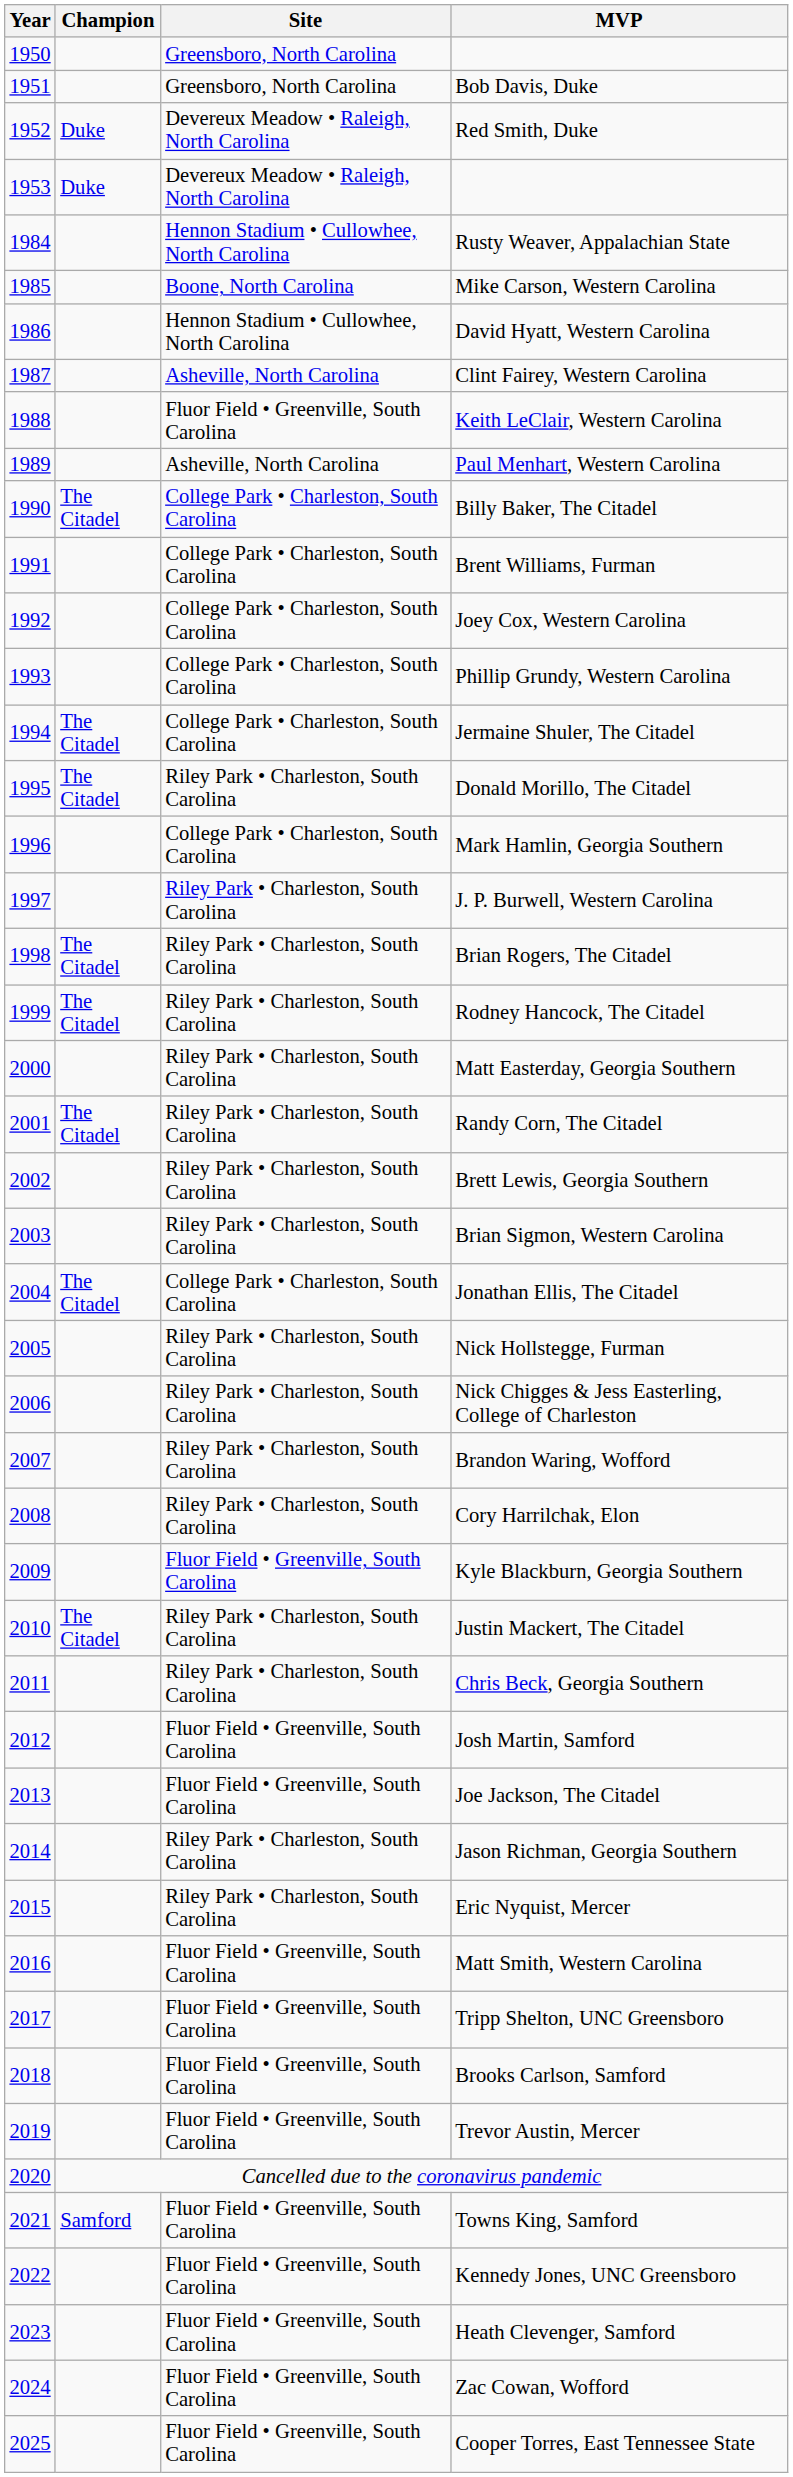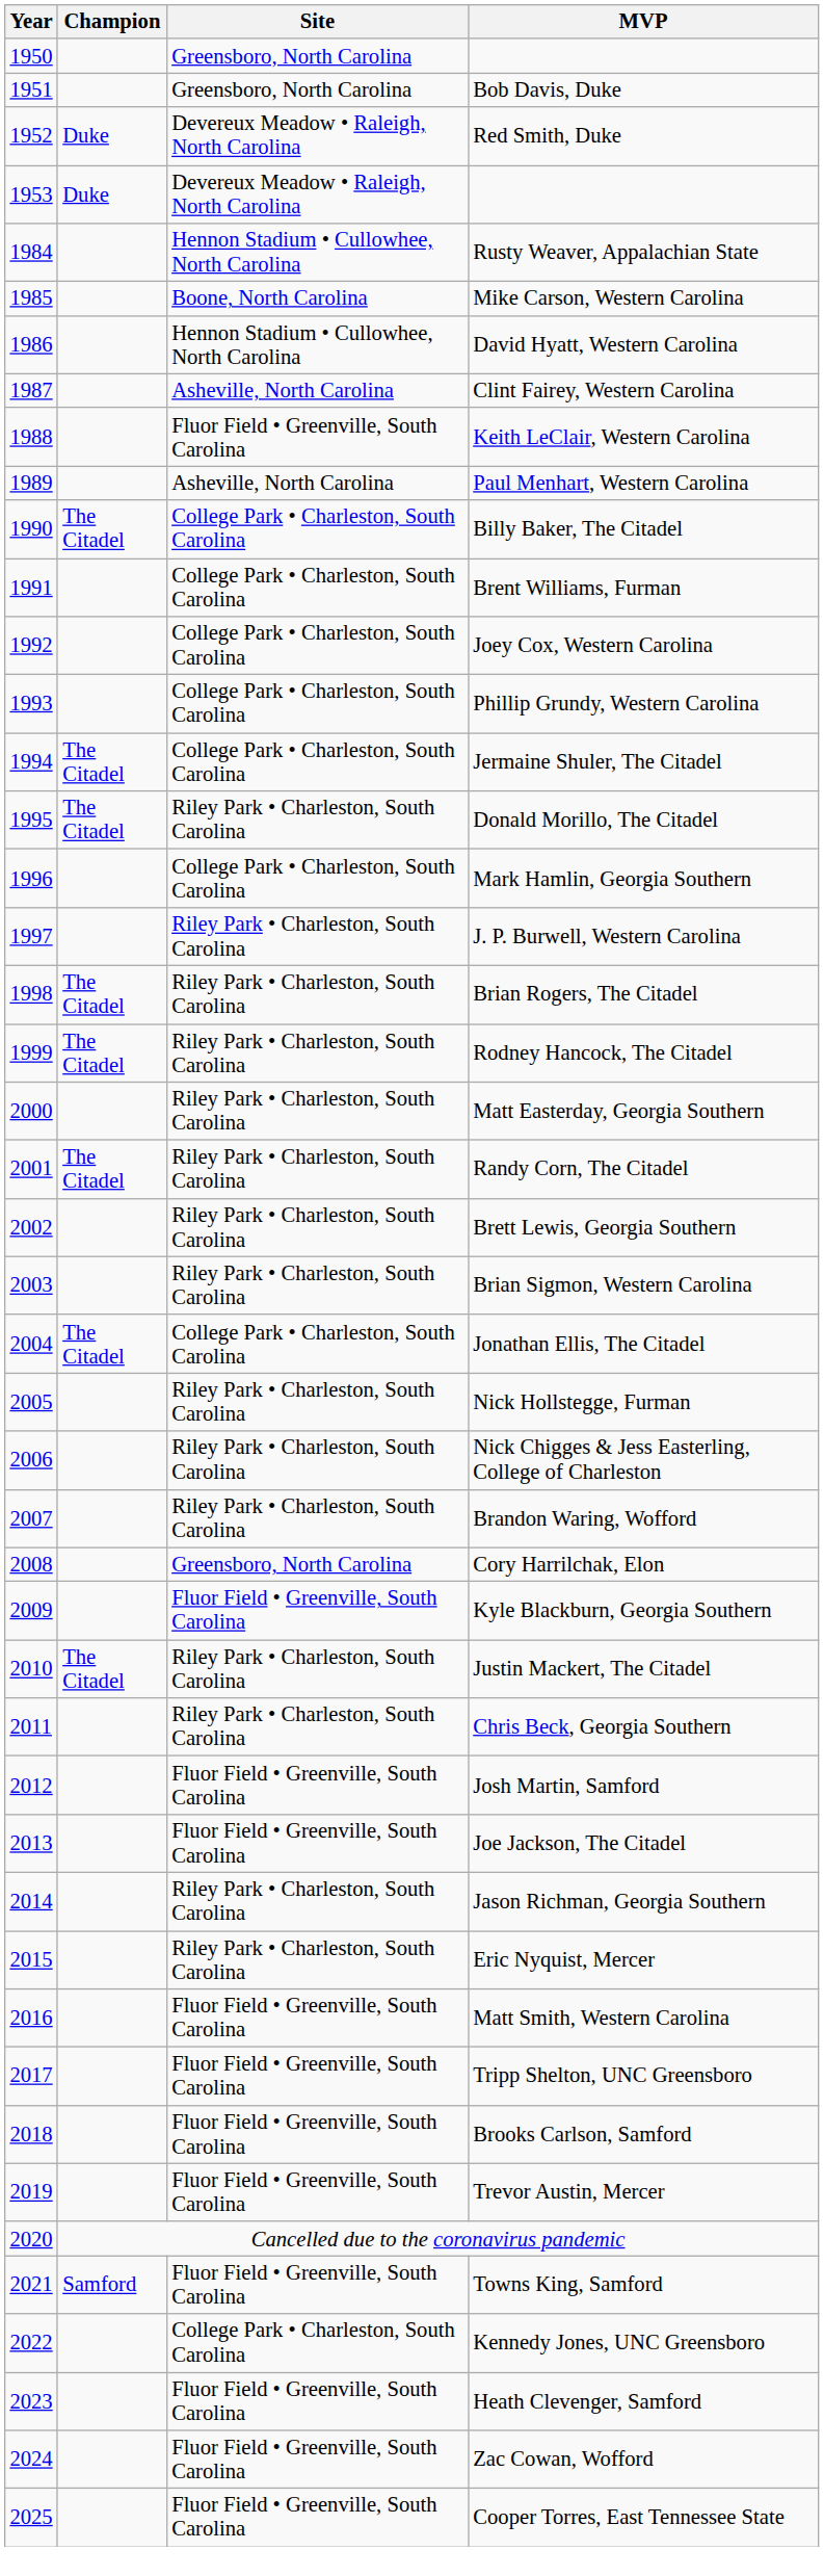Cory Harrilchak, Elon | Site: Riley Park • Charleston, South Carolina -> Greensboro, North Carolina
Kennedy Jones, UNC Greensboro | Site: Fluor Field • Greenville, South Carolina -> College Park • Charleston, South Carolina
